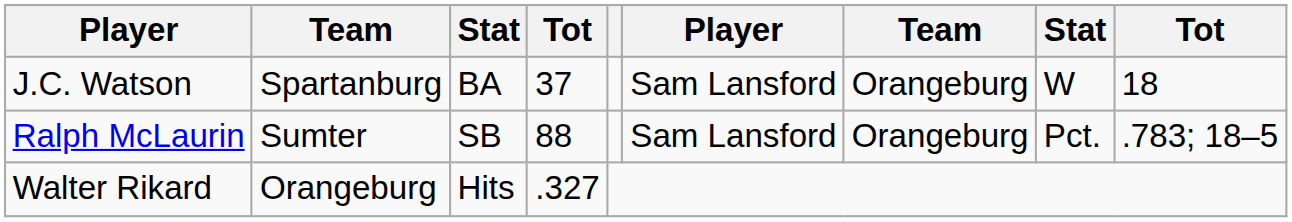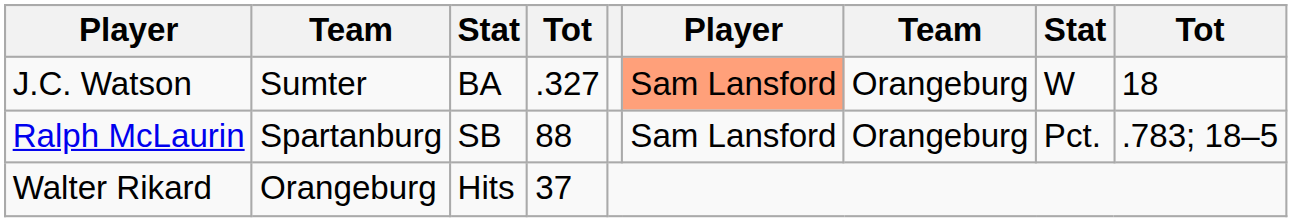J.C. Watson | column 2: Spartanburg -> Sumter
J.C. Watson | column 4: 37 -> .327
J.C. Watson | column 6: no background -> lightsalmon background
Ralph McLaurin | column 2: Sumter -> Spartanburg
Walter Rikard | column 4: .327 -> 37
